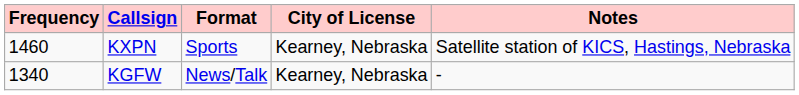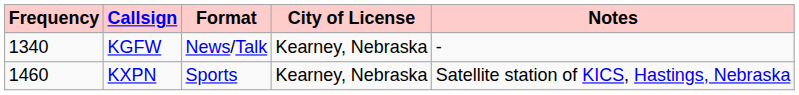rows swapped: KGFW <-> KXPN
